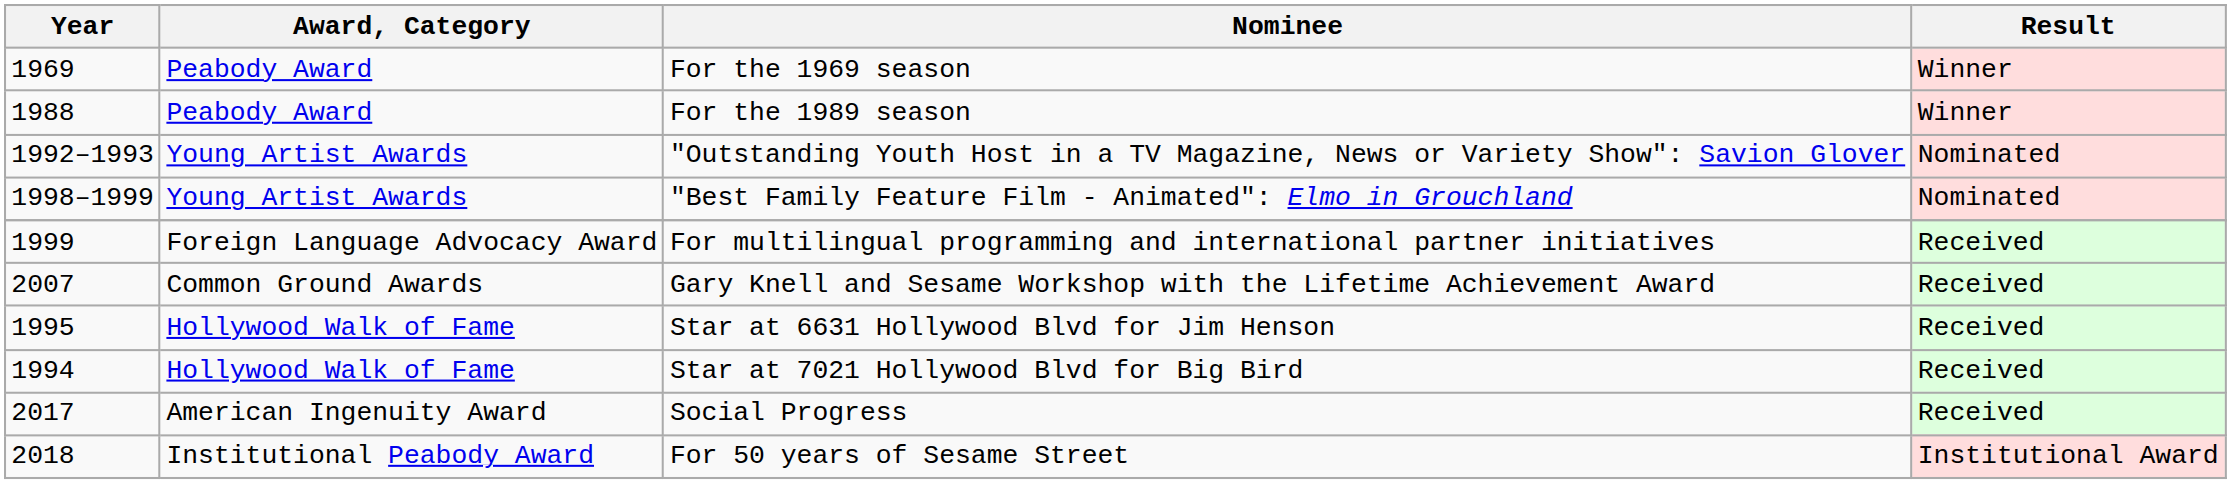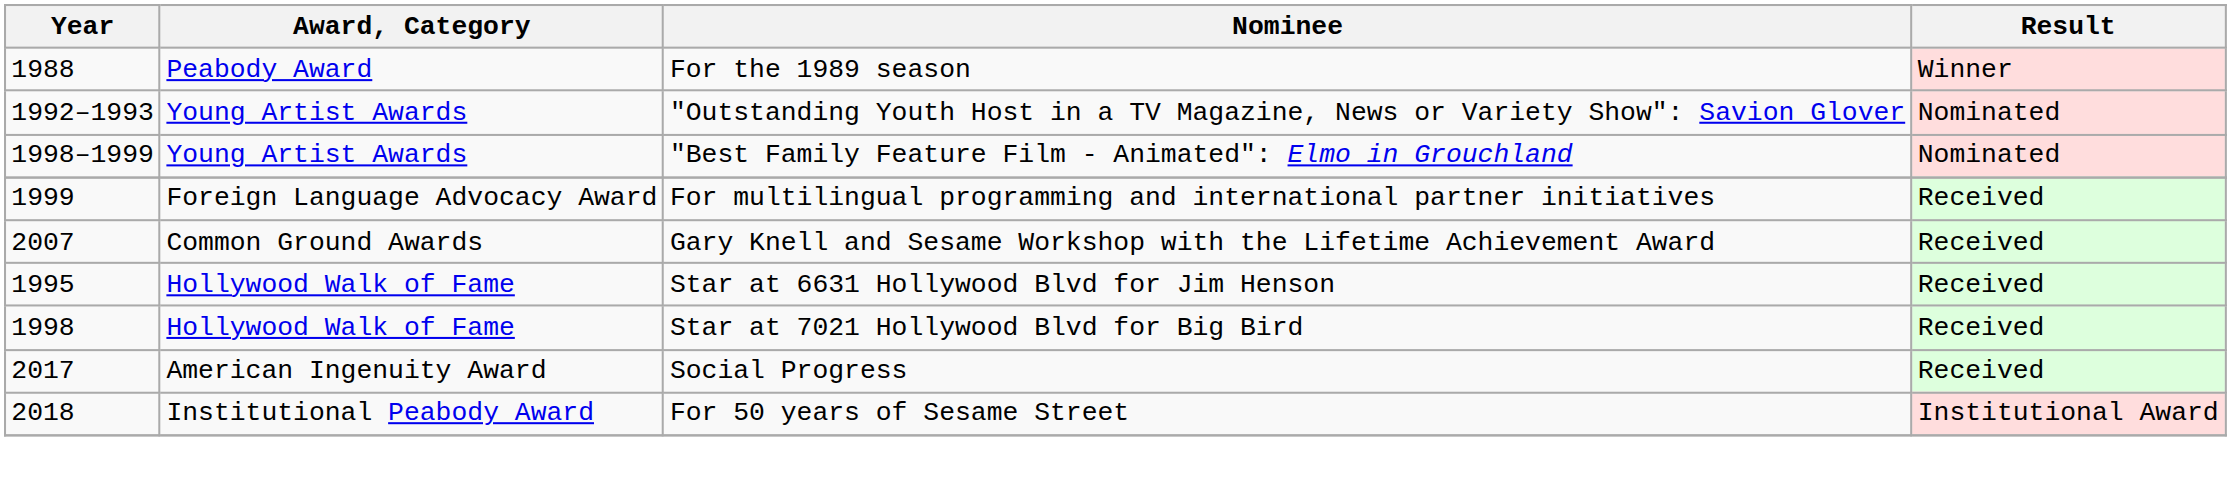- row: 1969 | Peabody Award | For the 1969 season | Winner
Star at 7021 Hollywood Blvd for Big Bird | Year: 1994 -> 1998
